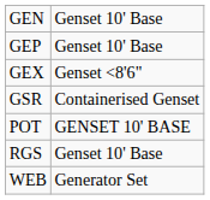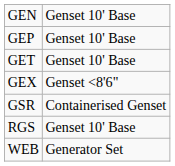+ row: GET | Genset 10' Base
- row: POT | GENSET 10' BASE
